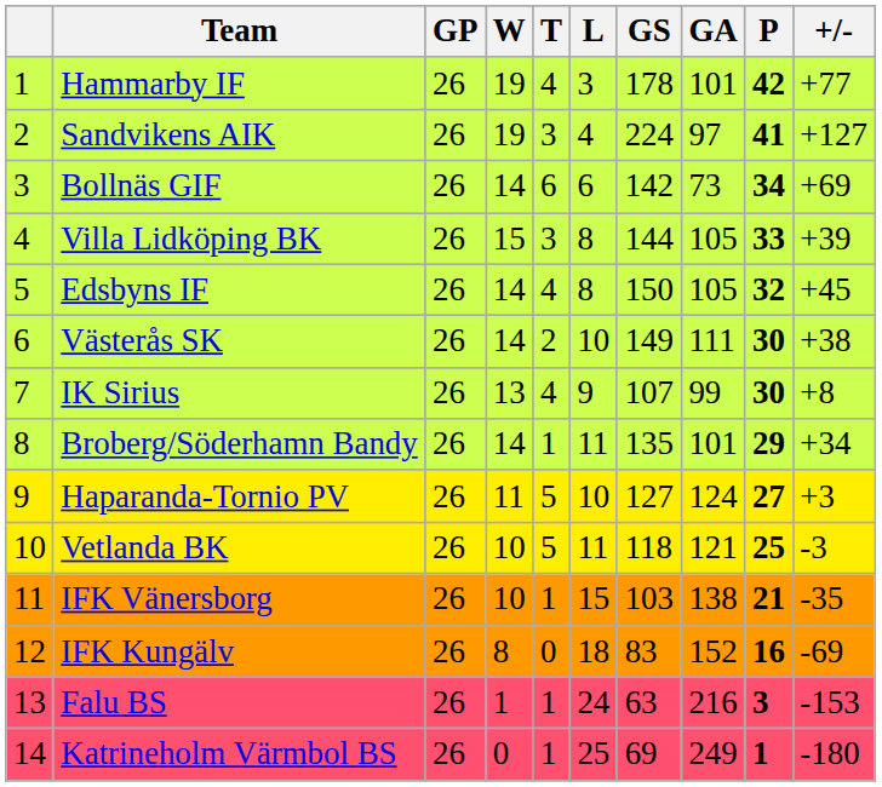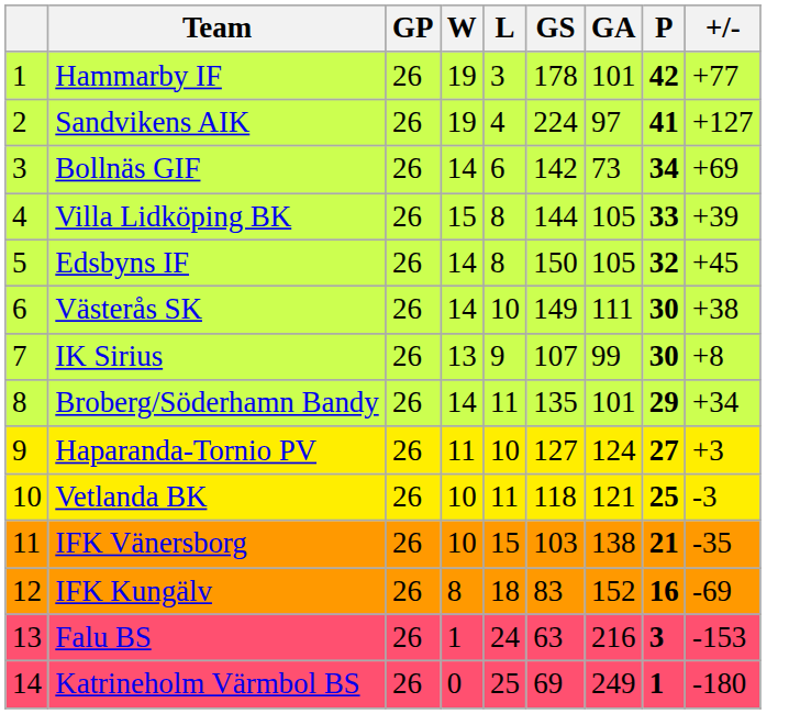- column: T | 4 | 3 | 6 | 3 | 4 | 2 | 4 | 1 | 5 | 5 | 1 | 0 | 1 | 1
